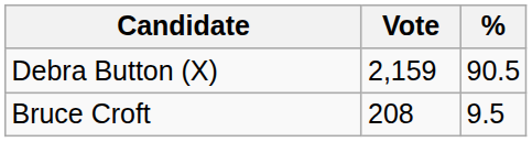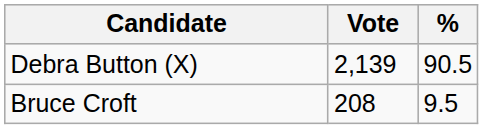Debra Button (X) | Vote: 2,159 -> 2,139
